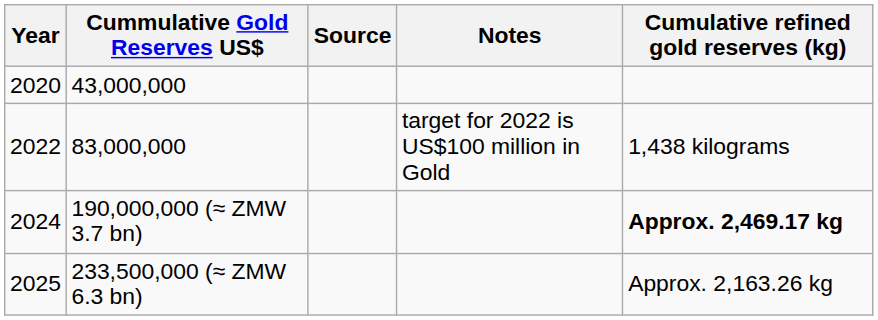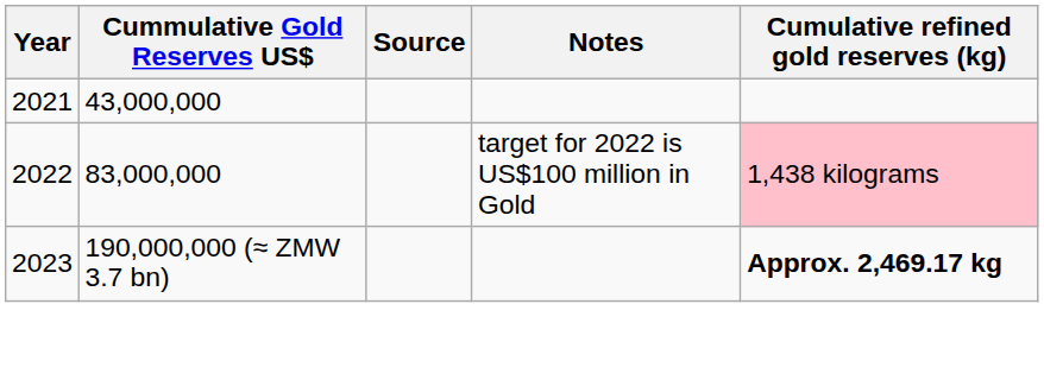43,000,000 | Year: 2020 -> 2021
83,000,000 | Cumulative refined gold reserves (kg): no background -> pink background
190,000,000 (≈ ZMW 3.7 bn) | Year: 2024 -> 2023
- row: 2025 | 233,500,000 (≈ ZMW 6.3 bn) | Approx. 2,163.26 kg
